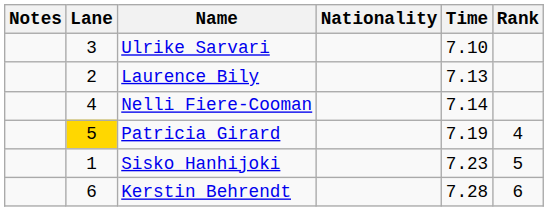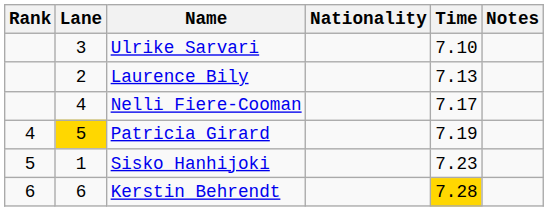columns swapped: Rank <-> Notes
Nelli Fiere-Cooman | Time: 7.14 -> 7.17
Kerstin Behrendt | Time: no background -> gold background
